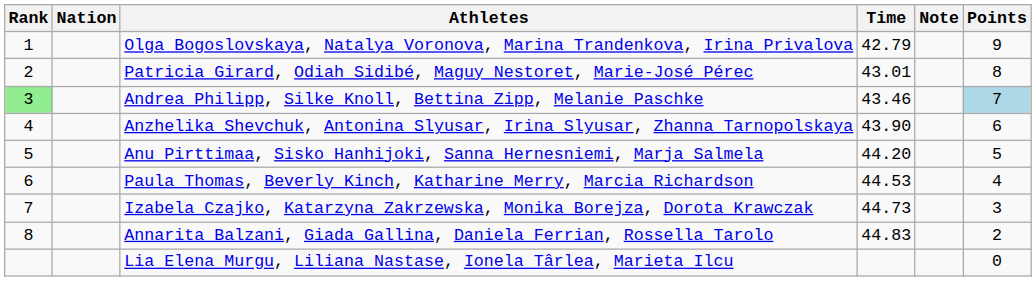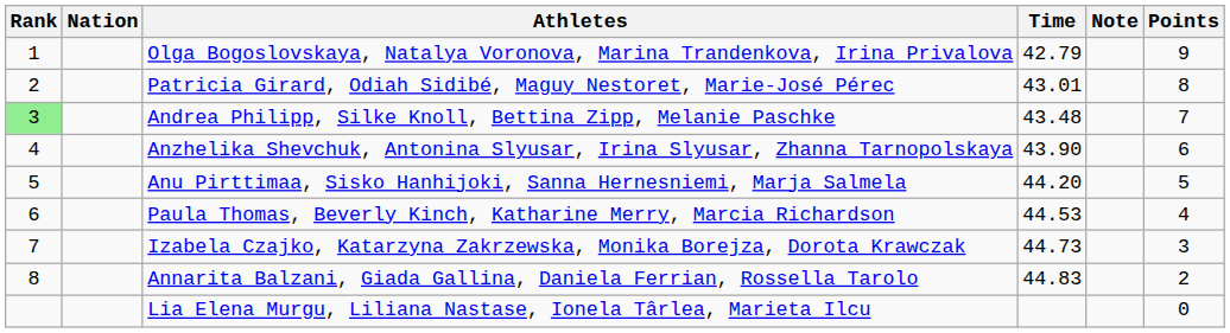Andrea Philipp, Silke Knoll, Bettina Zipp, Melanie Paschke | Time: 43.46 -> 43.48
Andrea Philipp, Silke Knoll, Bettina Zipp, Melanie Paschke | Points: lightblue background -> no background
